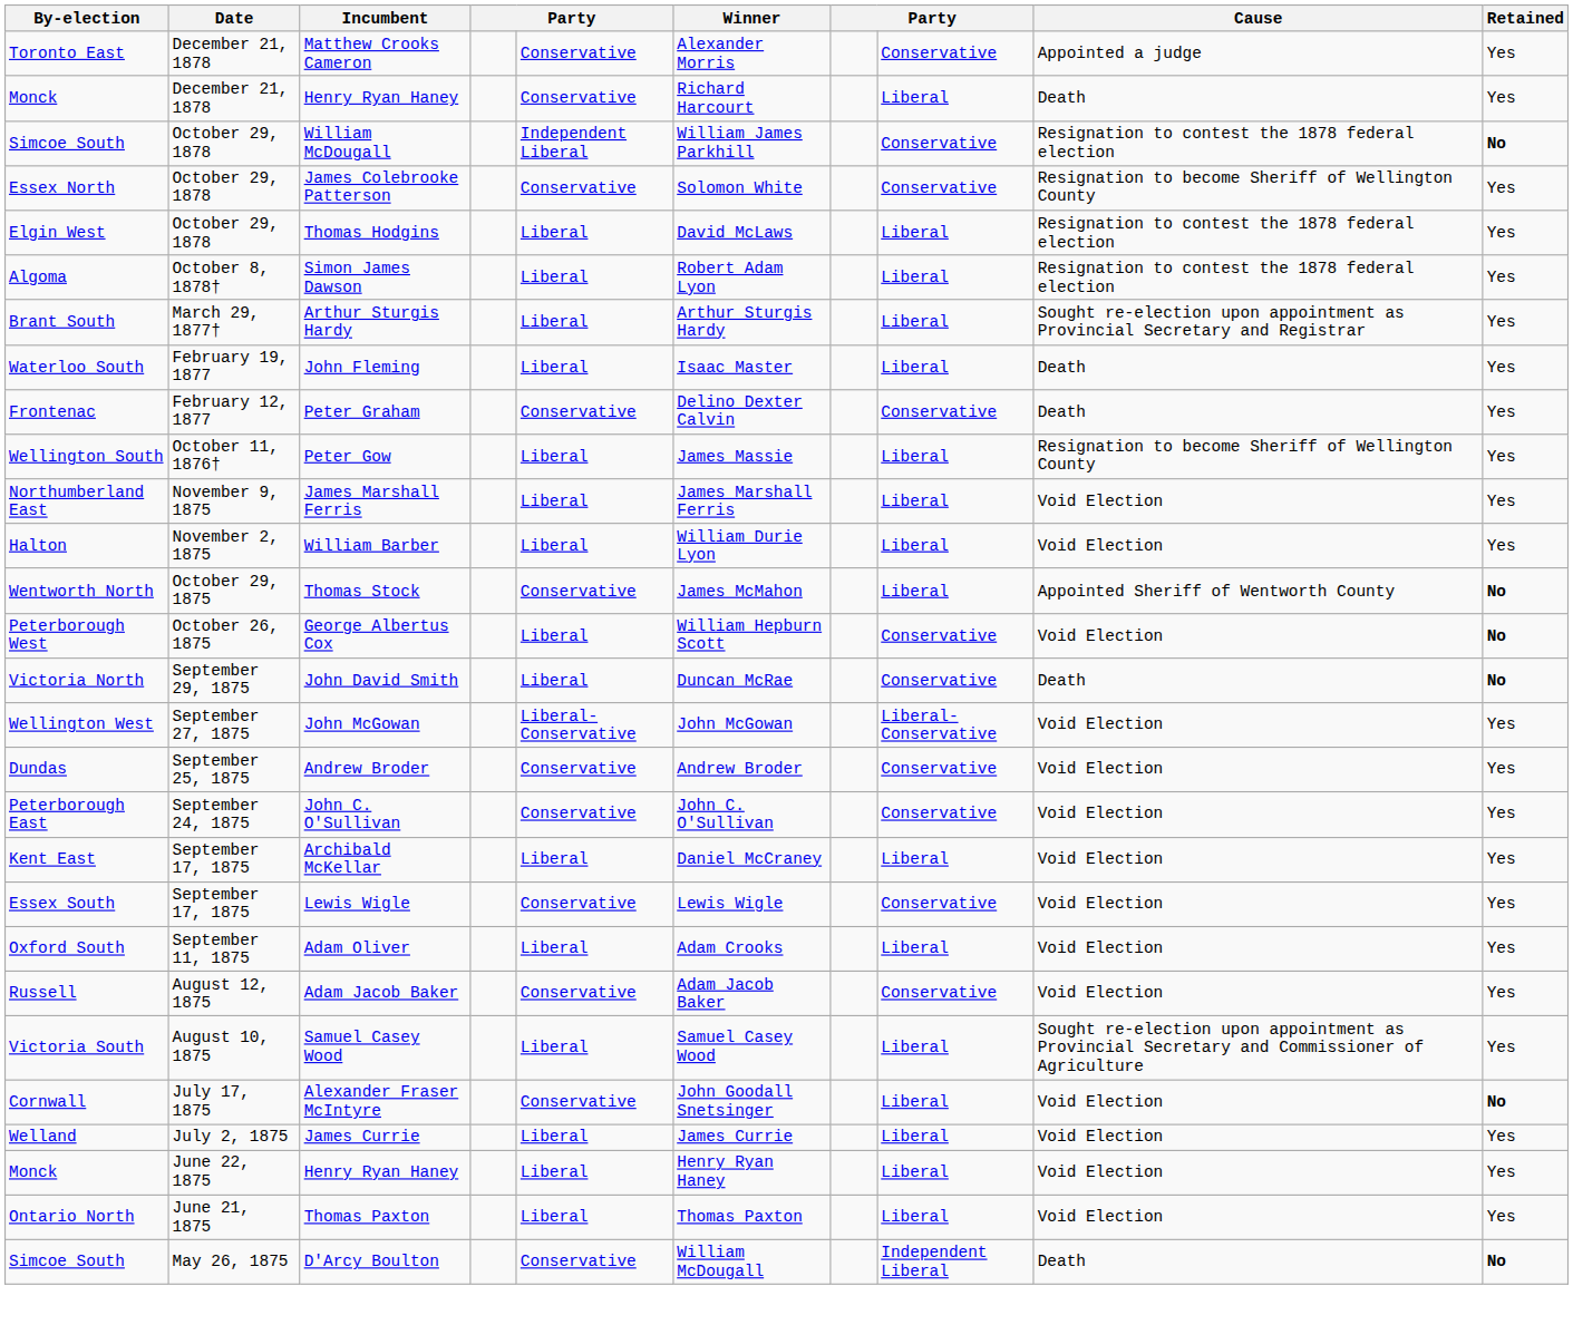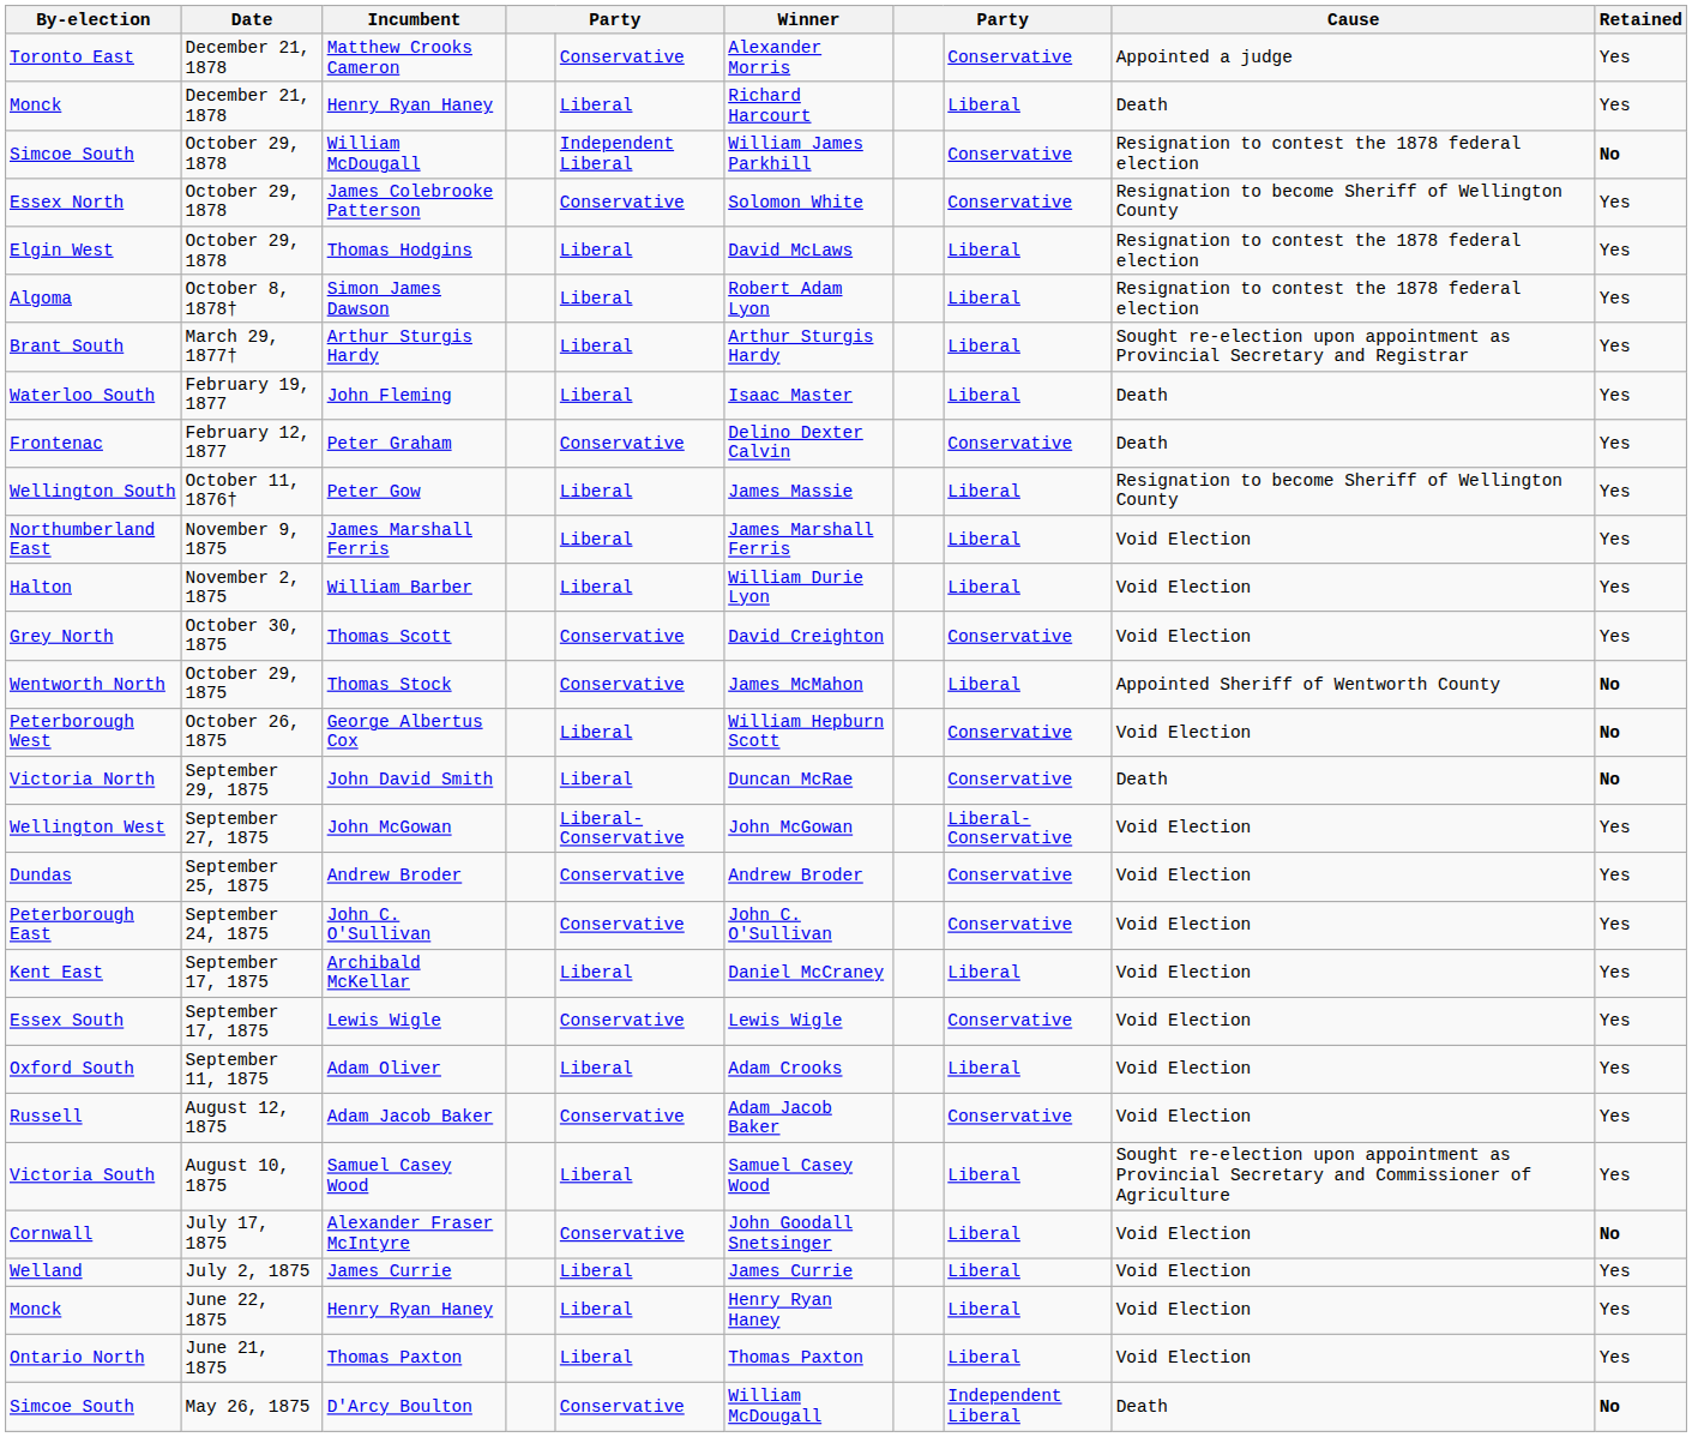December 21, 1878 / Henry Ryan Haney | column 5: Conservative -> Liberal
+ row: Grey North | October 30, 1875 | Thomas Scott | Conservative | David Creighton | Conservative | Void Election | Yes
